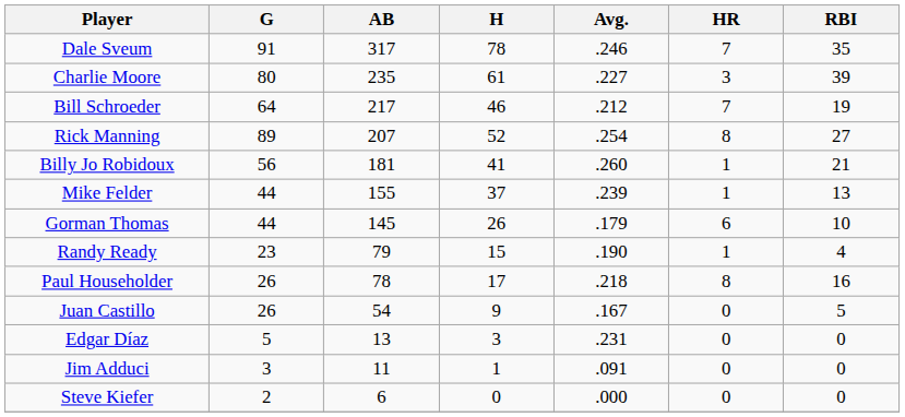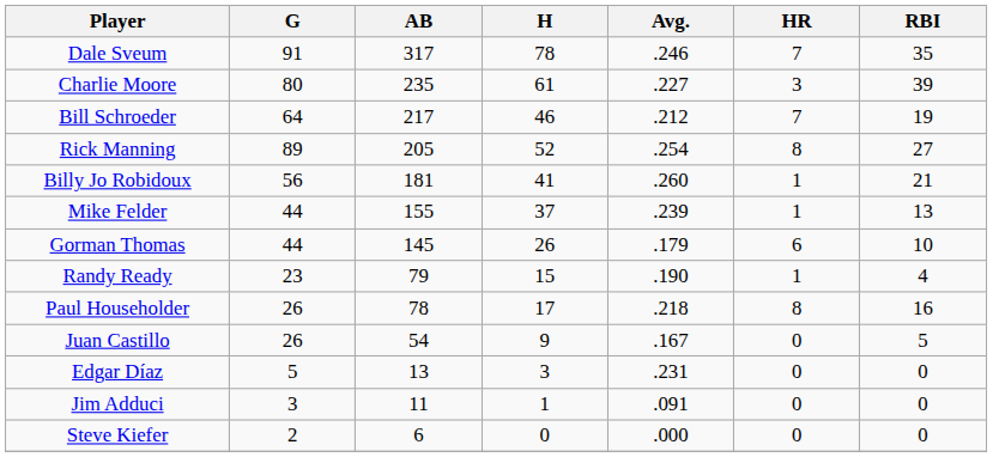Rick Manning | AB: 207 -> 205
